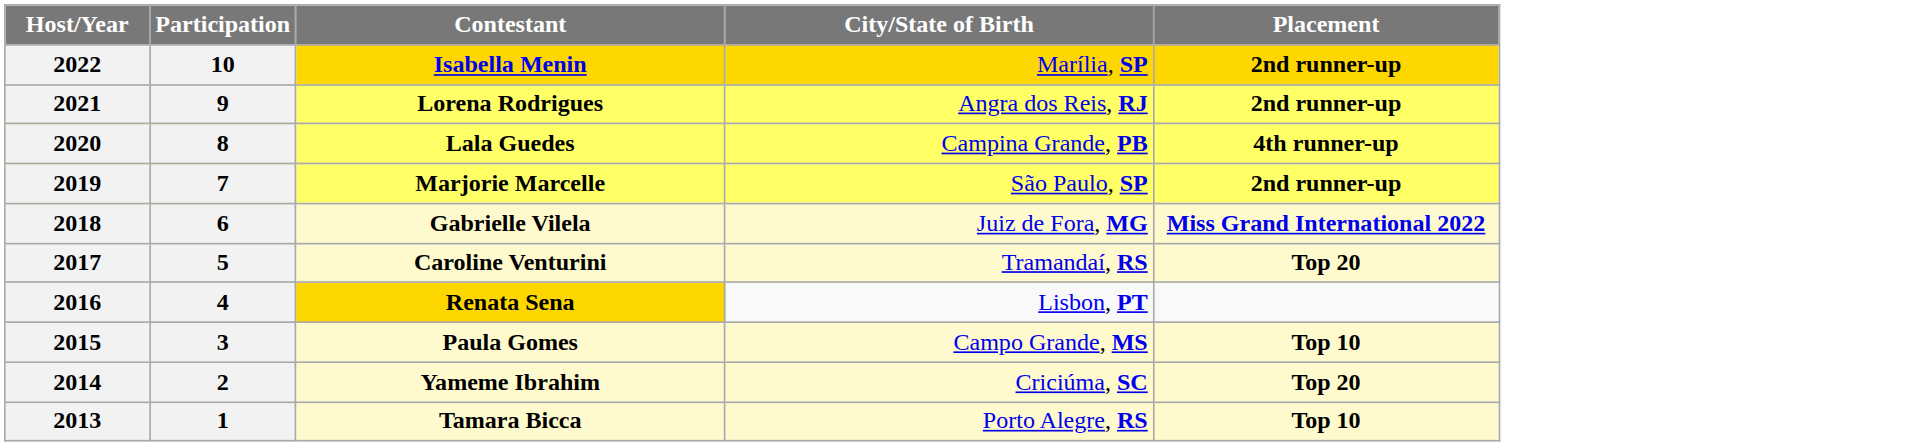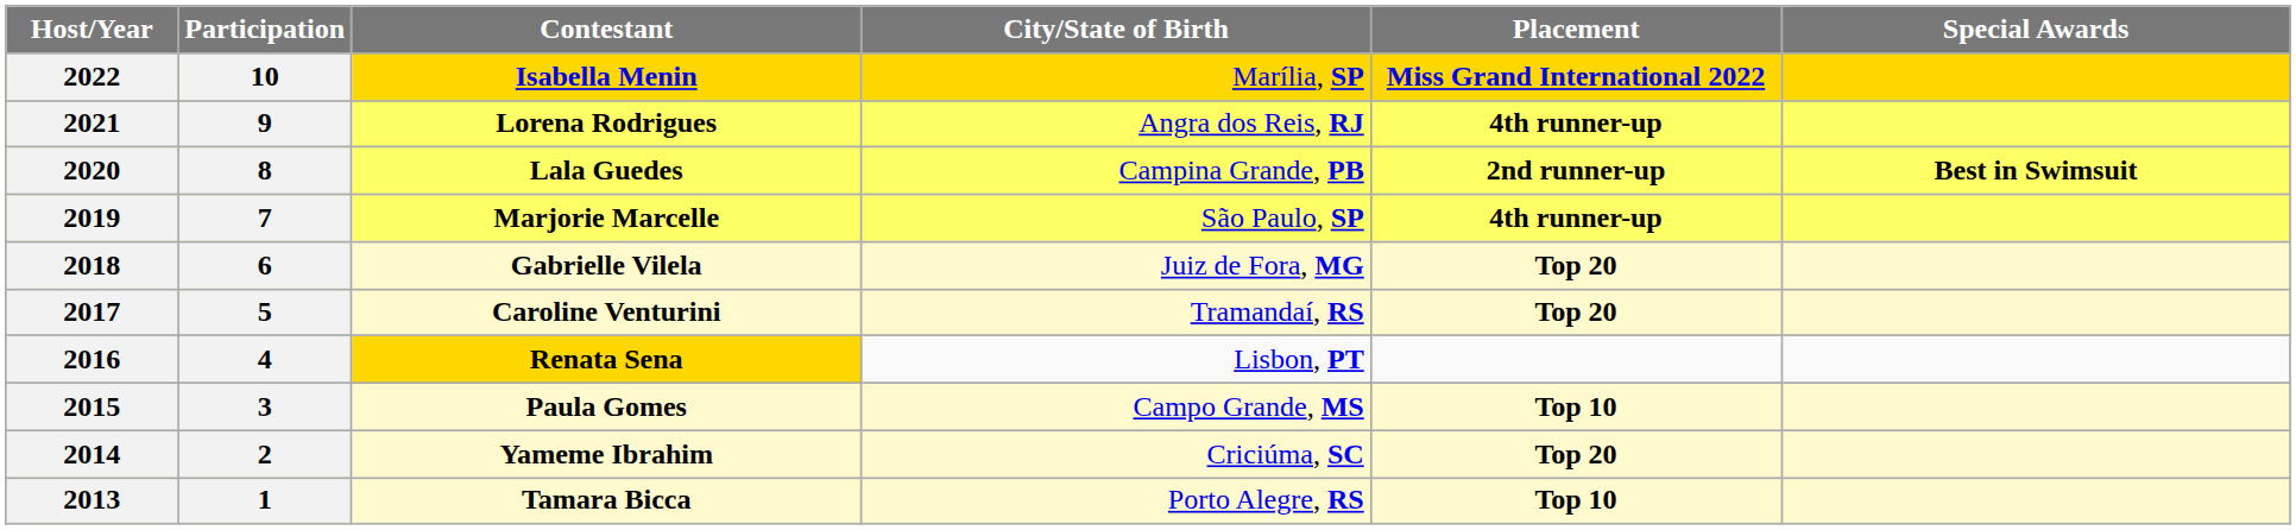+ column: Special Awards | Best in Swimsuit
2022 | Placement: 2nd runner-up -> Miss Grand International 2022
2021 | Placement: 2nd runner-up -> 4th runner-up
2020 | Placement: 4th runner-up -> 2nd runner-up
2019 | Placement: 2nd runner-up -> 4th runner-up
2018 | Placement: Miss Grand International 2022 -> Top 20
